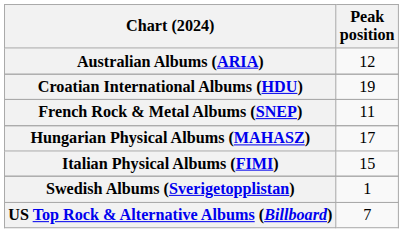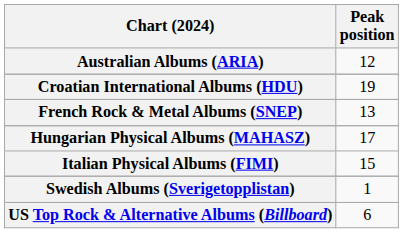French Rock & Metal Albums (SNEP) | Peak position: 11 -> 13
US Top Rock & Alternative Albums (Billboard) | Peak position: 7 -> 6
